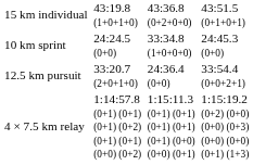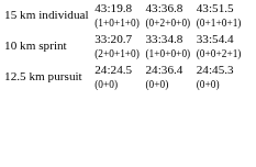10 km sprint | column 3: 24:24.5 (0+0) -> 33:20.7 (2+0+1+0)
10 km sprint | column 7: 24:45.3 (0+0) -> 33:54.4 (0+0+2+1)
12.5 km pursuit | column 3: 33:20.7 (2+0+1+0) -> 24:24.5 (0+0)
12.5 km pursuit | column 7: 33:54.4 (0+0+2+1) -> 24:45.3 (0+0)
- row: 4 × 7.5 km relay | 1:14:57.8 (0+1) (0+1) (0+1) (0+2) (0+1) (0+1) (0+0) (0+2) | 1:15:11.3 (0+1) (0+1) (0+1) (0+1) (0+1) (0+0) (0+0) (0+1) | 1:15:19.2 (0+2) (0+0) (0+0) (0+3) (0+0) (0+0) (0+1) (1+3)
